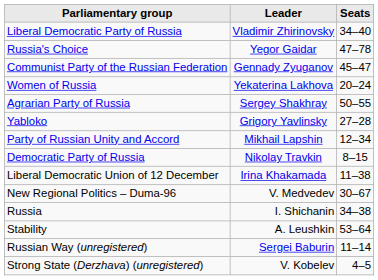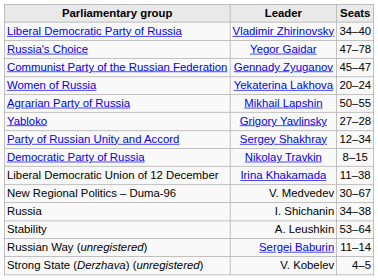Agrarian Party of Russia | Leader: Sergey Shakhray -> Mikhail Lapshin
Party of Russian Unity and Accord | Leader: Mikhail Lapshin -> Sergey Shakhray
